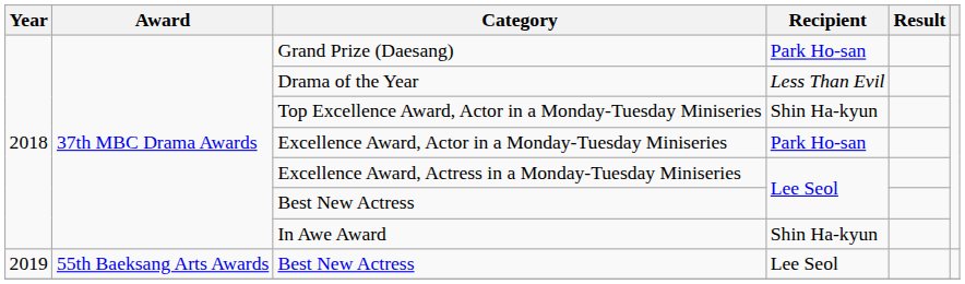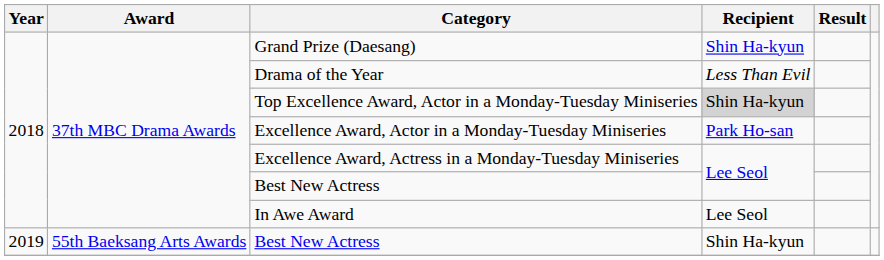Grand Prize (Daesang) | Recipient: Park Ho-san -> Shin Ha-kyun
Top Excellence Award, Actor in a Monday-Tuesday Miniseries | Recipient: no background -> lightgrey background
In Awe Award | Recipient: Shin Ha-kyun -> Lee Seol
2019 / Best New Actress | Recipient: Lee Seol -> Shin Ha-kyun
